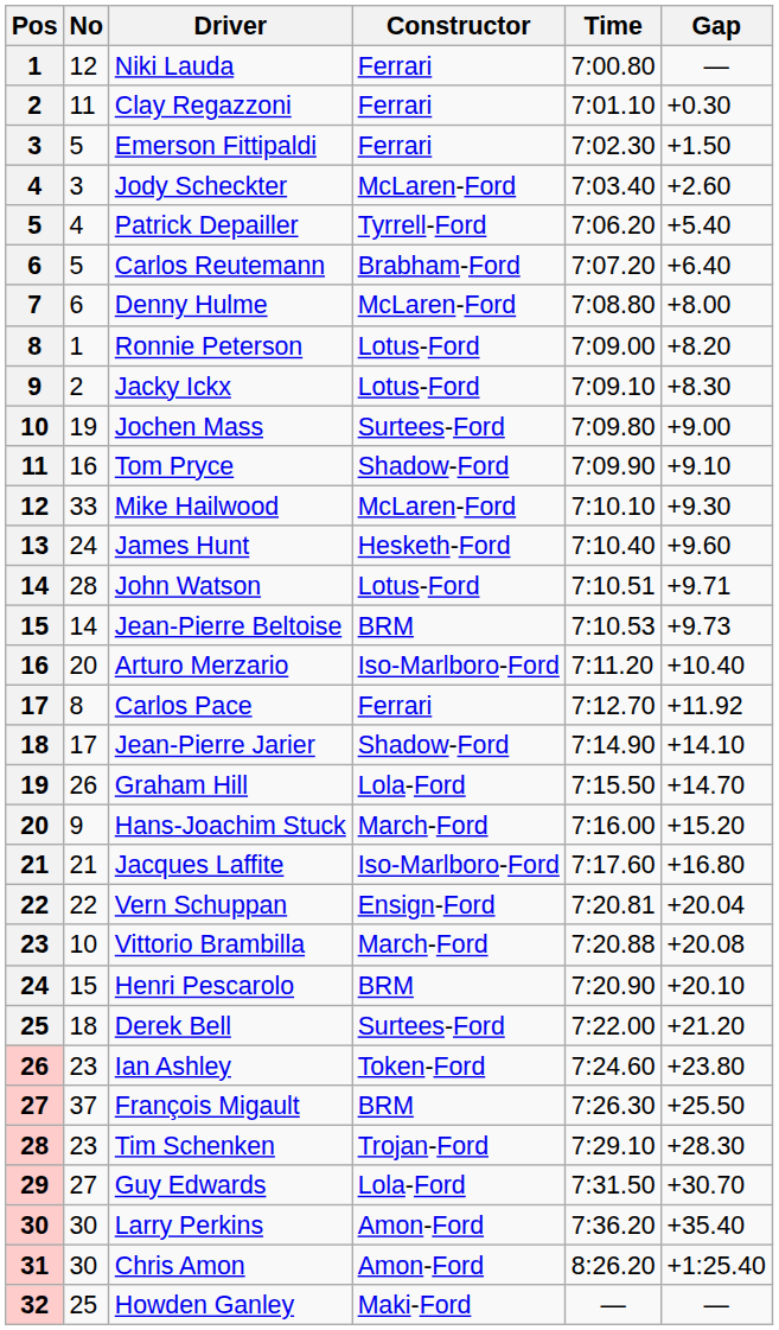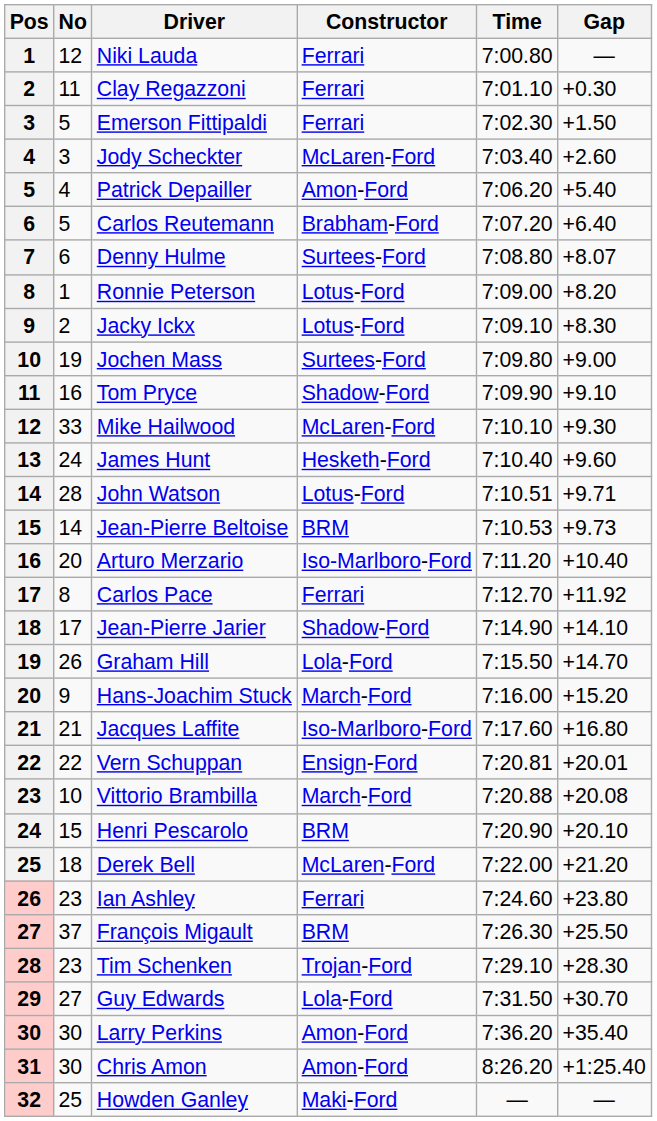Patrick Depailler | Constructor: Tyrrell-Ford -> Amon-Ford
Denny Hulme | Constructor: McLaren-Ford -> Surtees-Ford
Denny Hulme | Gap: +8.00 -> +8.07
Vern Schuppan | Gap: +20.04 -> +20.01
Derek Bell | Constructor: Surtees-Ford -> McLaren-Ford
Ian Ashley | Constructor: Token-Ford -> Ferrari
